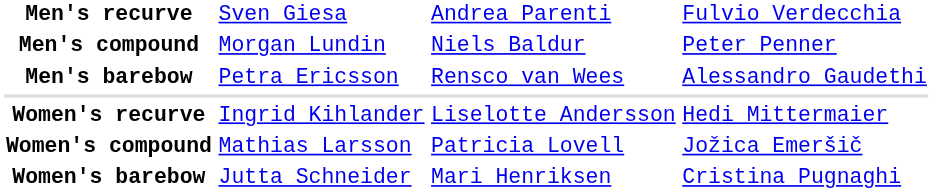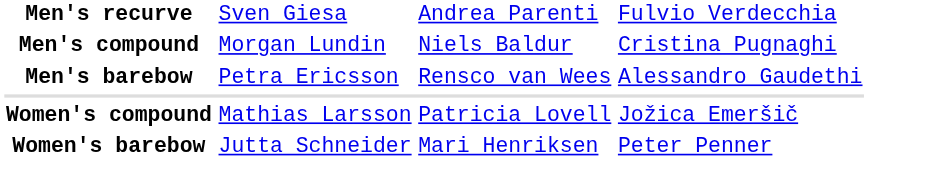Men's compound | column 4: Peter Penner -> Cristina Pugnaghi
- row: Women's recurve | Ingrid Kihlander | Liselotte Andersson | Hedi Mittermaier
Women's barebow | column 4: Cristina Pugnaghi -> Peter Penner
